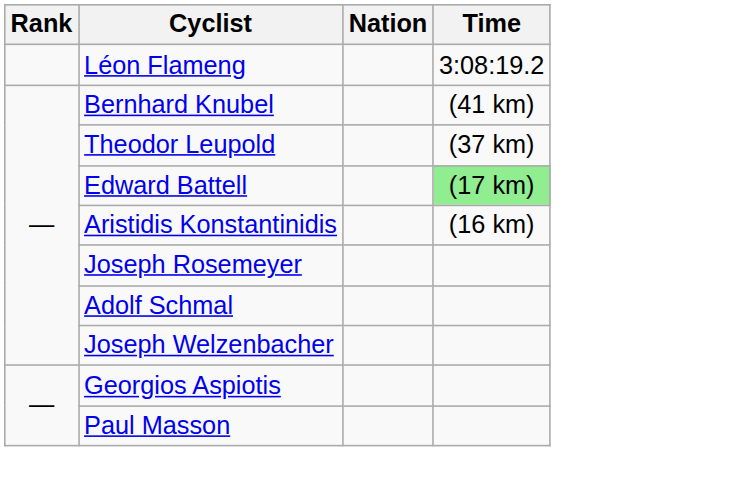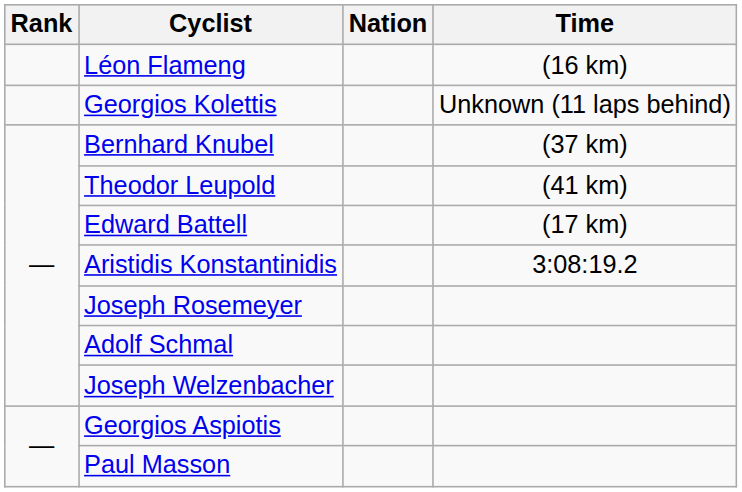Léon Flameng | Time: 3:08:19.2 -> (16 km)
+ row: Georgios Kolettis | Unknown (11 laps behind)
Bernhard Knubel | Time: (41 km) -> (37 km)
Theodor Leupold | Time: (37 km) -> (41 km)
Edward Battell | Time: lightgreen background -> no background
Aristidis Konstantinidis | Time: (16 km) -> 3:08:19.2
